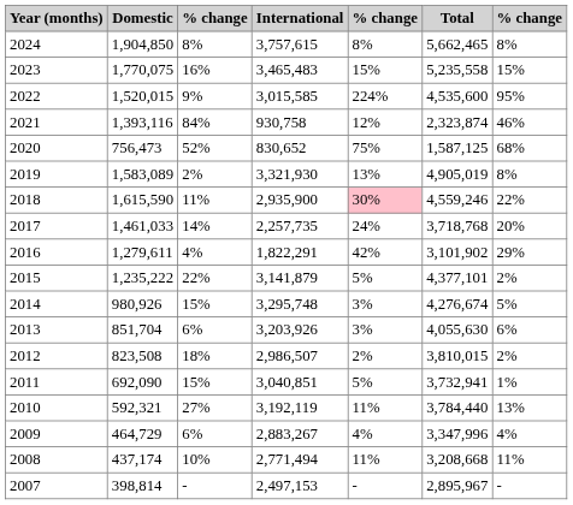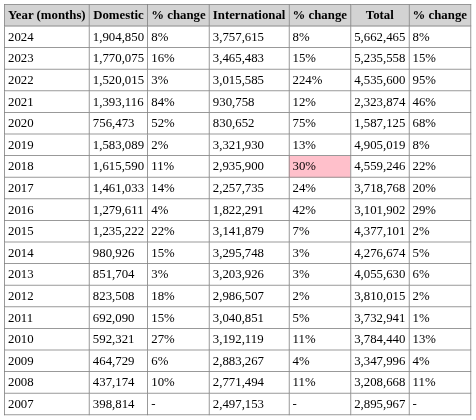2022 | column 3: 9% -> 3%
2015 | column 5: 5% -> 7%
2013 | column 3: 6% -> 3%
